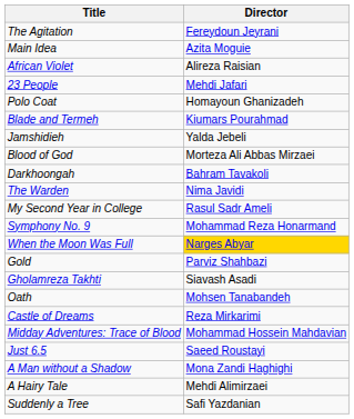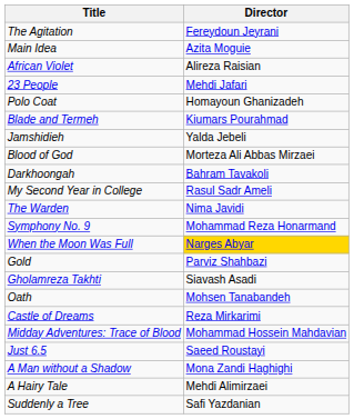rows swapped: My Second Year in College <-> The Warden
